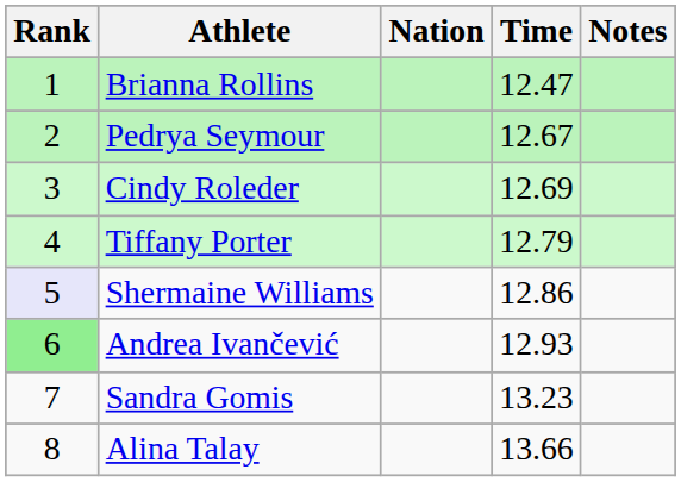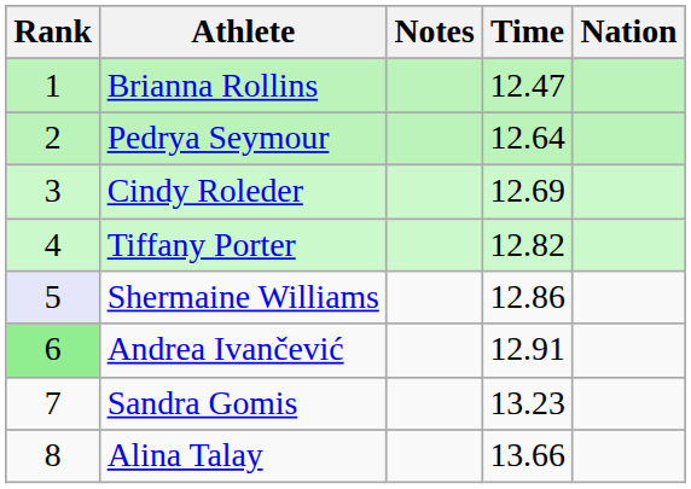columns swapped: Nation <-> Notes
Pedrya Seymour | Time: 12.67 -> 12.64
Tiffany Porter | Time: 12.79 -> 12.82
Andrea Ivančević | Time: 12.93 -> 12.91
